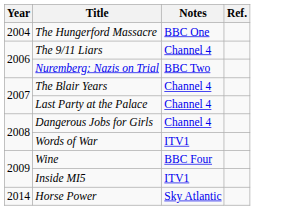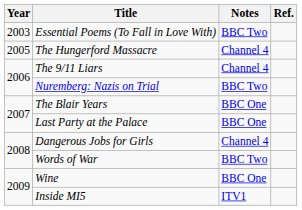+ row: 2003 | Essential Poems (To Fall in Love With) | BBC Two
The Hungerford Massacre | Year: 2004 -> 2005
The Hungerford Massacre | Notes: BBC One -> Channel 4
The Blair Years | Notes: Channel 4 -> BBC One
Last Party at the Palace | Notes: Channel 4 -> BBC One
Words of War | Notes: ITV1 -> BBC Two
Wine | Notes: BBC Four -> BBC One
- row: 2014 | Horse Power | Sky Atlantic
